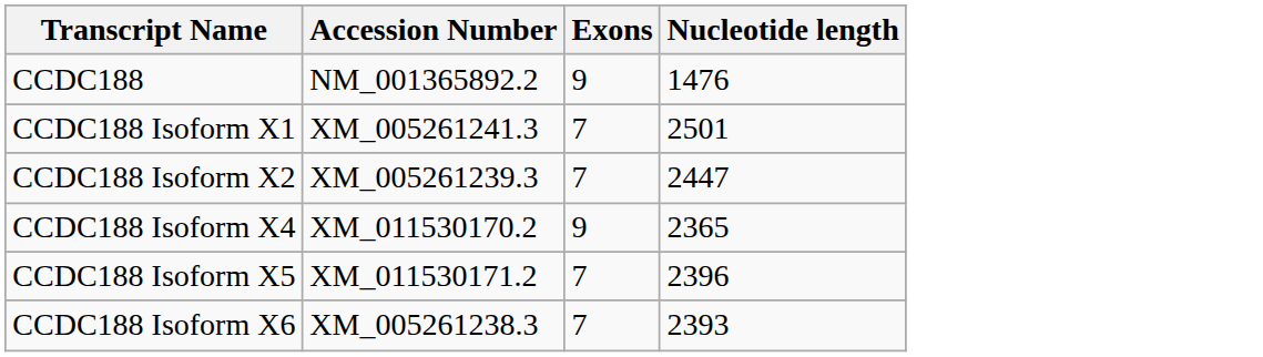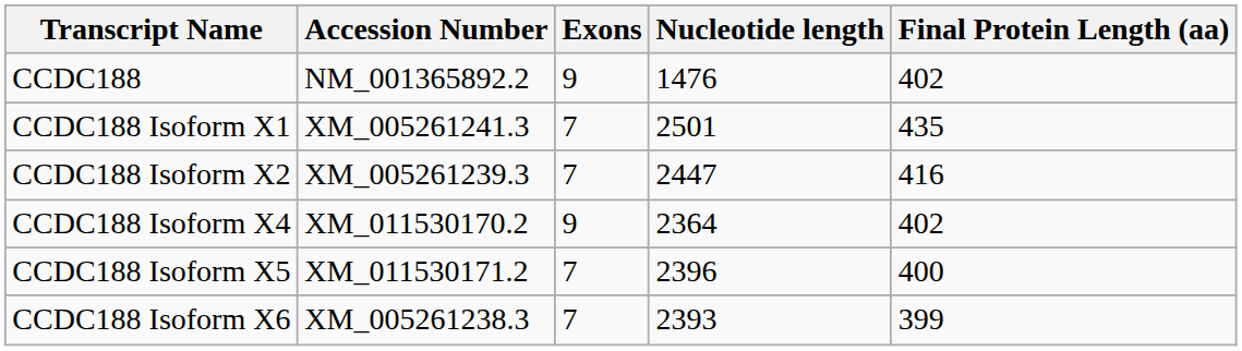+ column: Final Protein Length (aa) | 402 | 435 | 416 | 402 | 400 | 399
CCDC188 Isoform X4 | Nucleotide length: 2365 -> 2364
